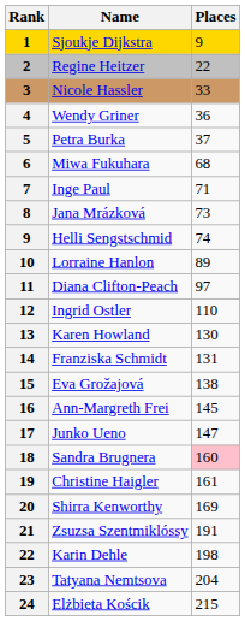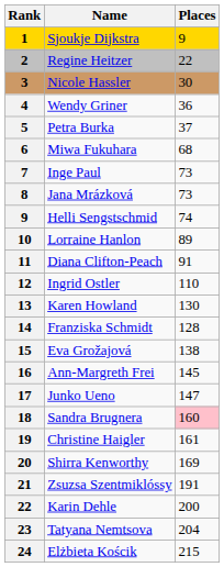Nicole Hassler | Places: 33 -> 30
Inge Paul | Places: 71 -> 73
Diana Clifton-Peach | Places: 97 -> 91
Franziska Schmidt | Places: 131 -> 128
Karin Dehle | Places: 198 -> 200
